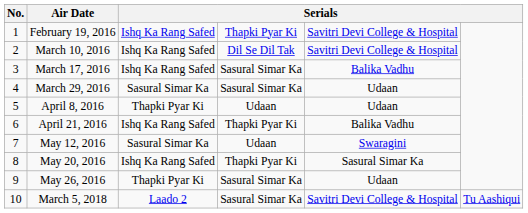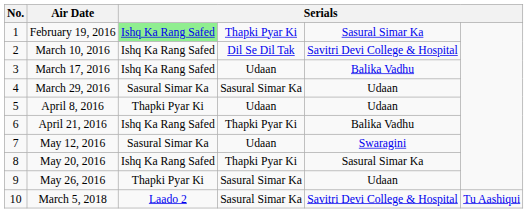February 19, 2016 | column 3: no background -> lightgreen background
February 19, 2016 | column 5: Savitri Devi College & Hospital -> Sasural Simar Ka
March 17, 2016 | column 4: Sasural Simar Ka -> Udaan
